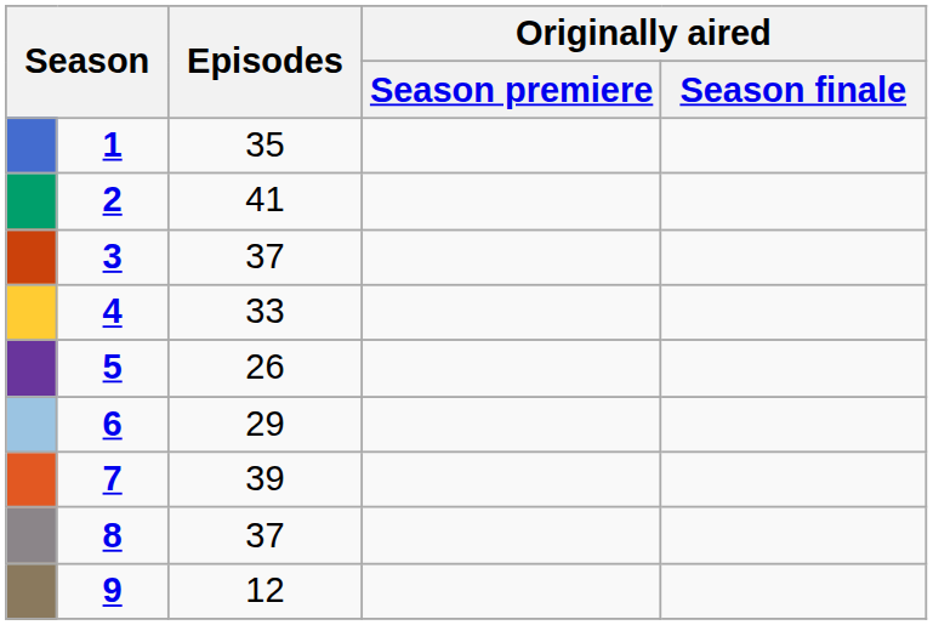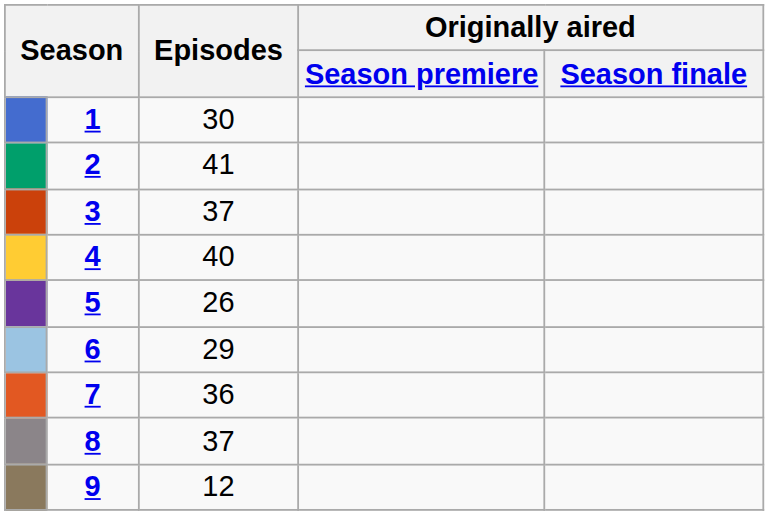1 | Episodes: 35 -> 30
4 | Episodes: 33 -> 40
7 | Episodes: 39 -> 36
